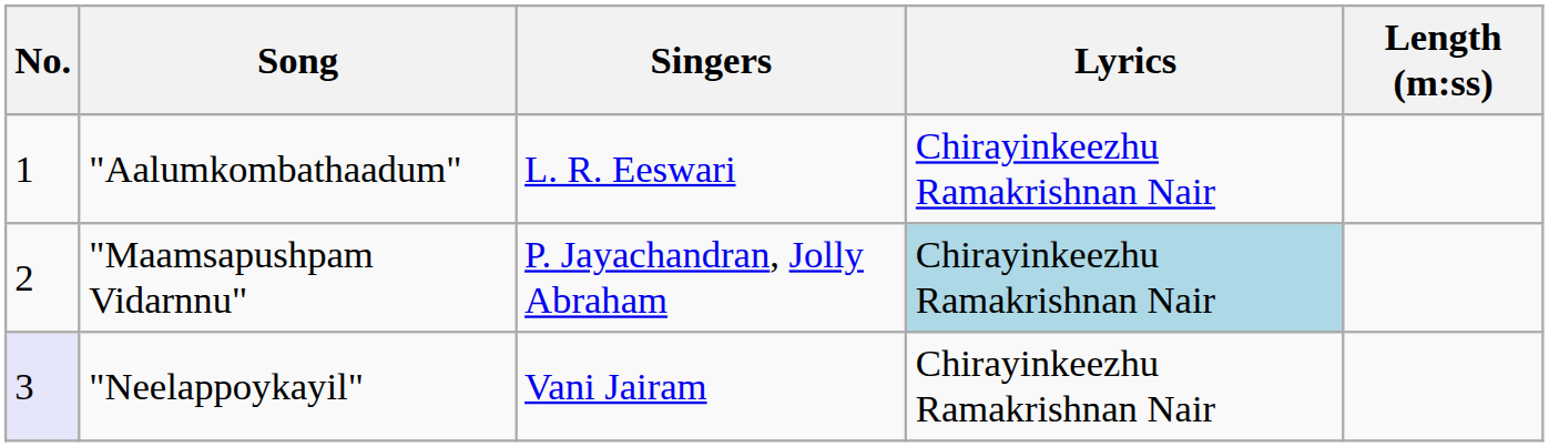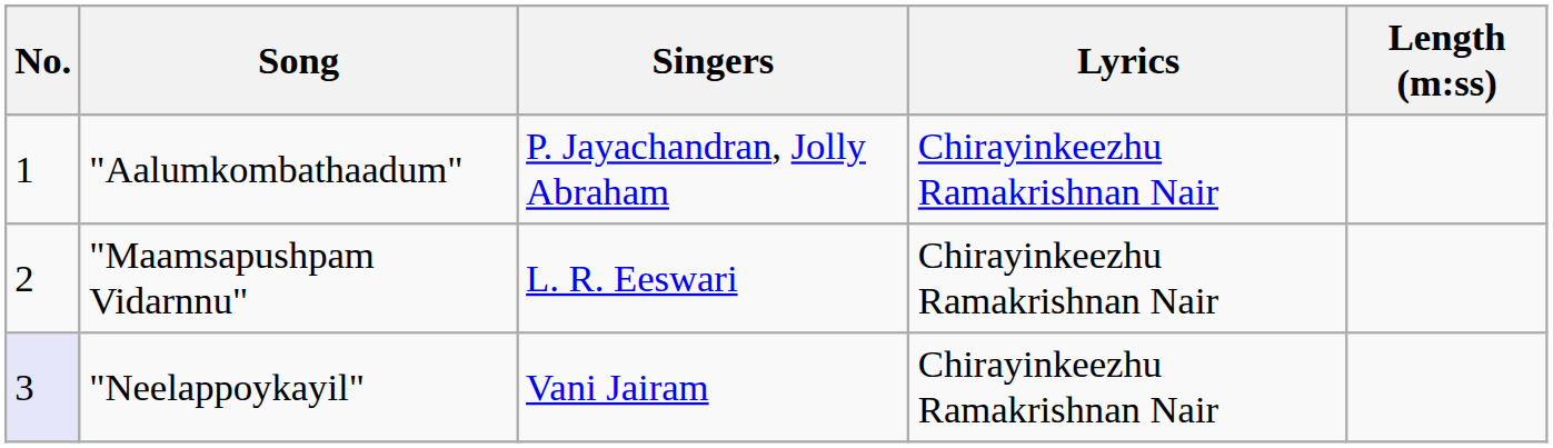"Aalumkombathaadum" | Singers: L. R. Eeswari -> P. Jayachandran, Jolly Abraham
"Maamsapushpam Vidarnnu" | Singers: P. Jayachandran, Jolly Abraham -> L. R. Eeswari
"Maamsapushpam Vidarnnu" | Lyrics: lightblue background -> no background
